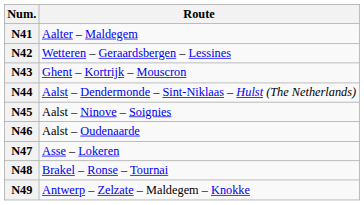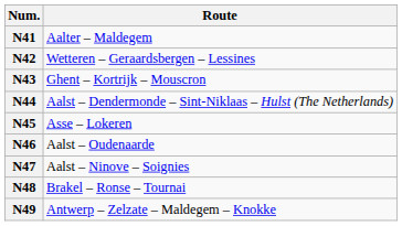N45 | Route: Aalst – Ninove – Soignies -> Asse – Lokeren
N47 | Route: Asse – Lokeren -> Aalst – Ninove – Soignies
